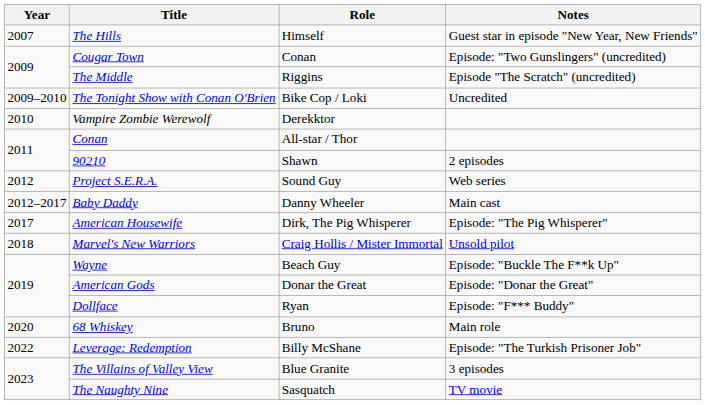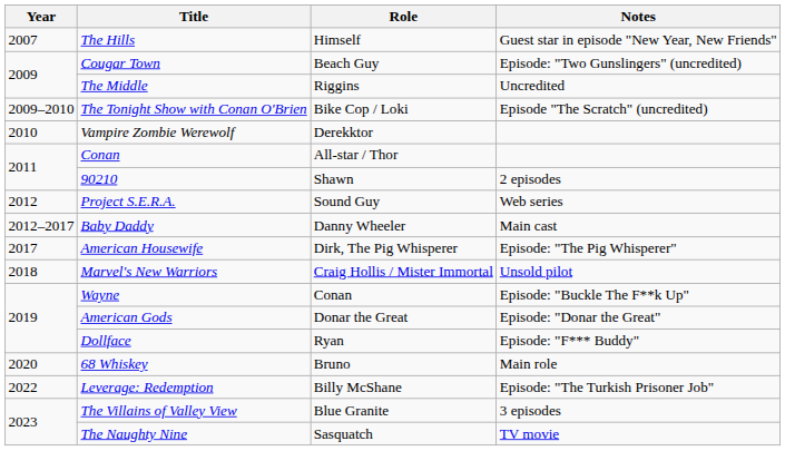Cougar Town | Role: Conan -> Beach Guy
The Middle | Notes: Episode "The Scratch" (uncredited) -> Uncredited
The Tonight Show with Conan O'Brien | Notes: Uncredited -> Episode "The Scratch" (uncredited)
Wayne | Role: Beach Guy -> Conan
